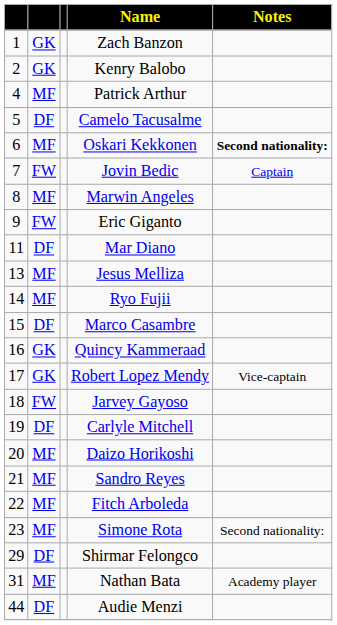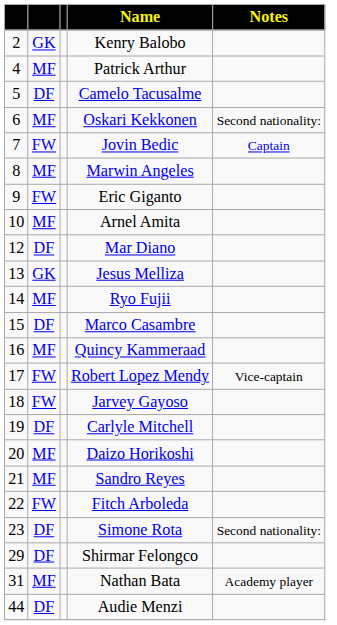- row: 1 | GK | Zach Banzon
Oskari Kekkonen | Notes: bold -> normal
+ row: 10 | MF | Arnel Amita
Mar Diano | column 1: 11 -> 12
Jesus Melliza | column 2: MF -> GK
Quincy Kammeraad | column 2: GK -> MF
Robert Lopez Mendy | column 2: GK -> FW
Fitch Arboleda | column 2: MF -> FW
Simone Rota | column 2: MF -> DF
